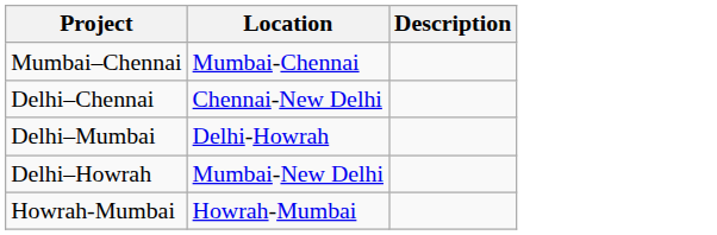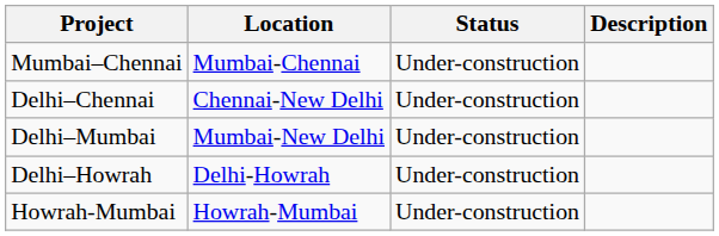+ column: Status | Under-construction | Under-construction | Under-construction | Under-construction | Under-construction
Delhi–Mumbai | Location: Delhi-Howrah -> Mumbai-New Delhi
Delhi–Howrah | Location: Mumbai-New Delhi -> Delhi-Howrah
